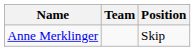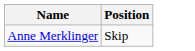- column: Team
